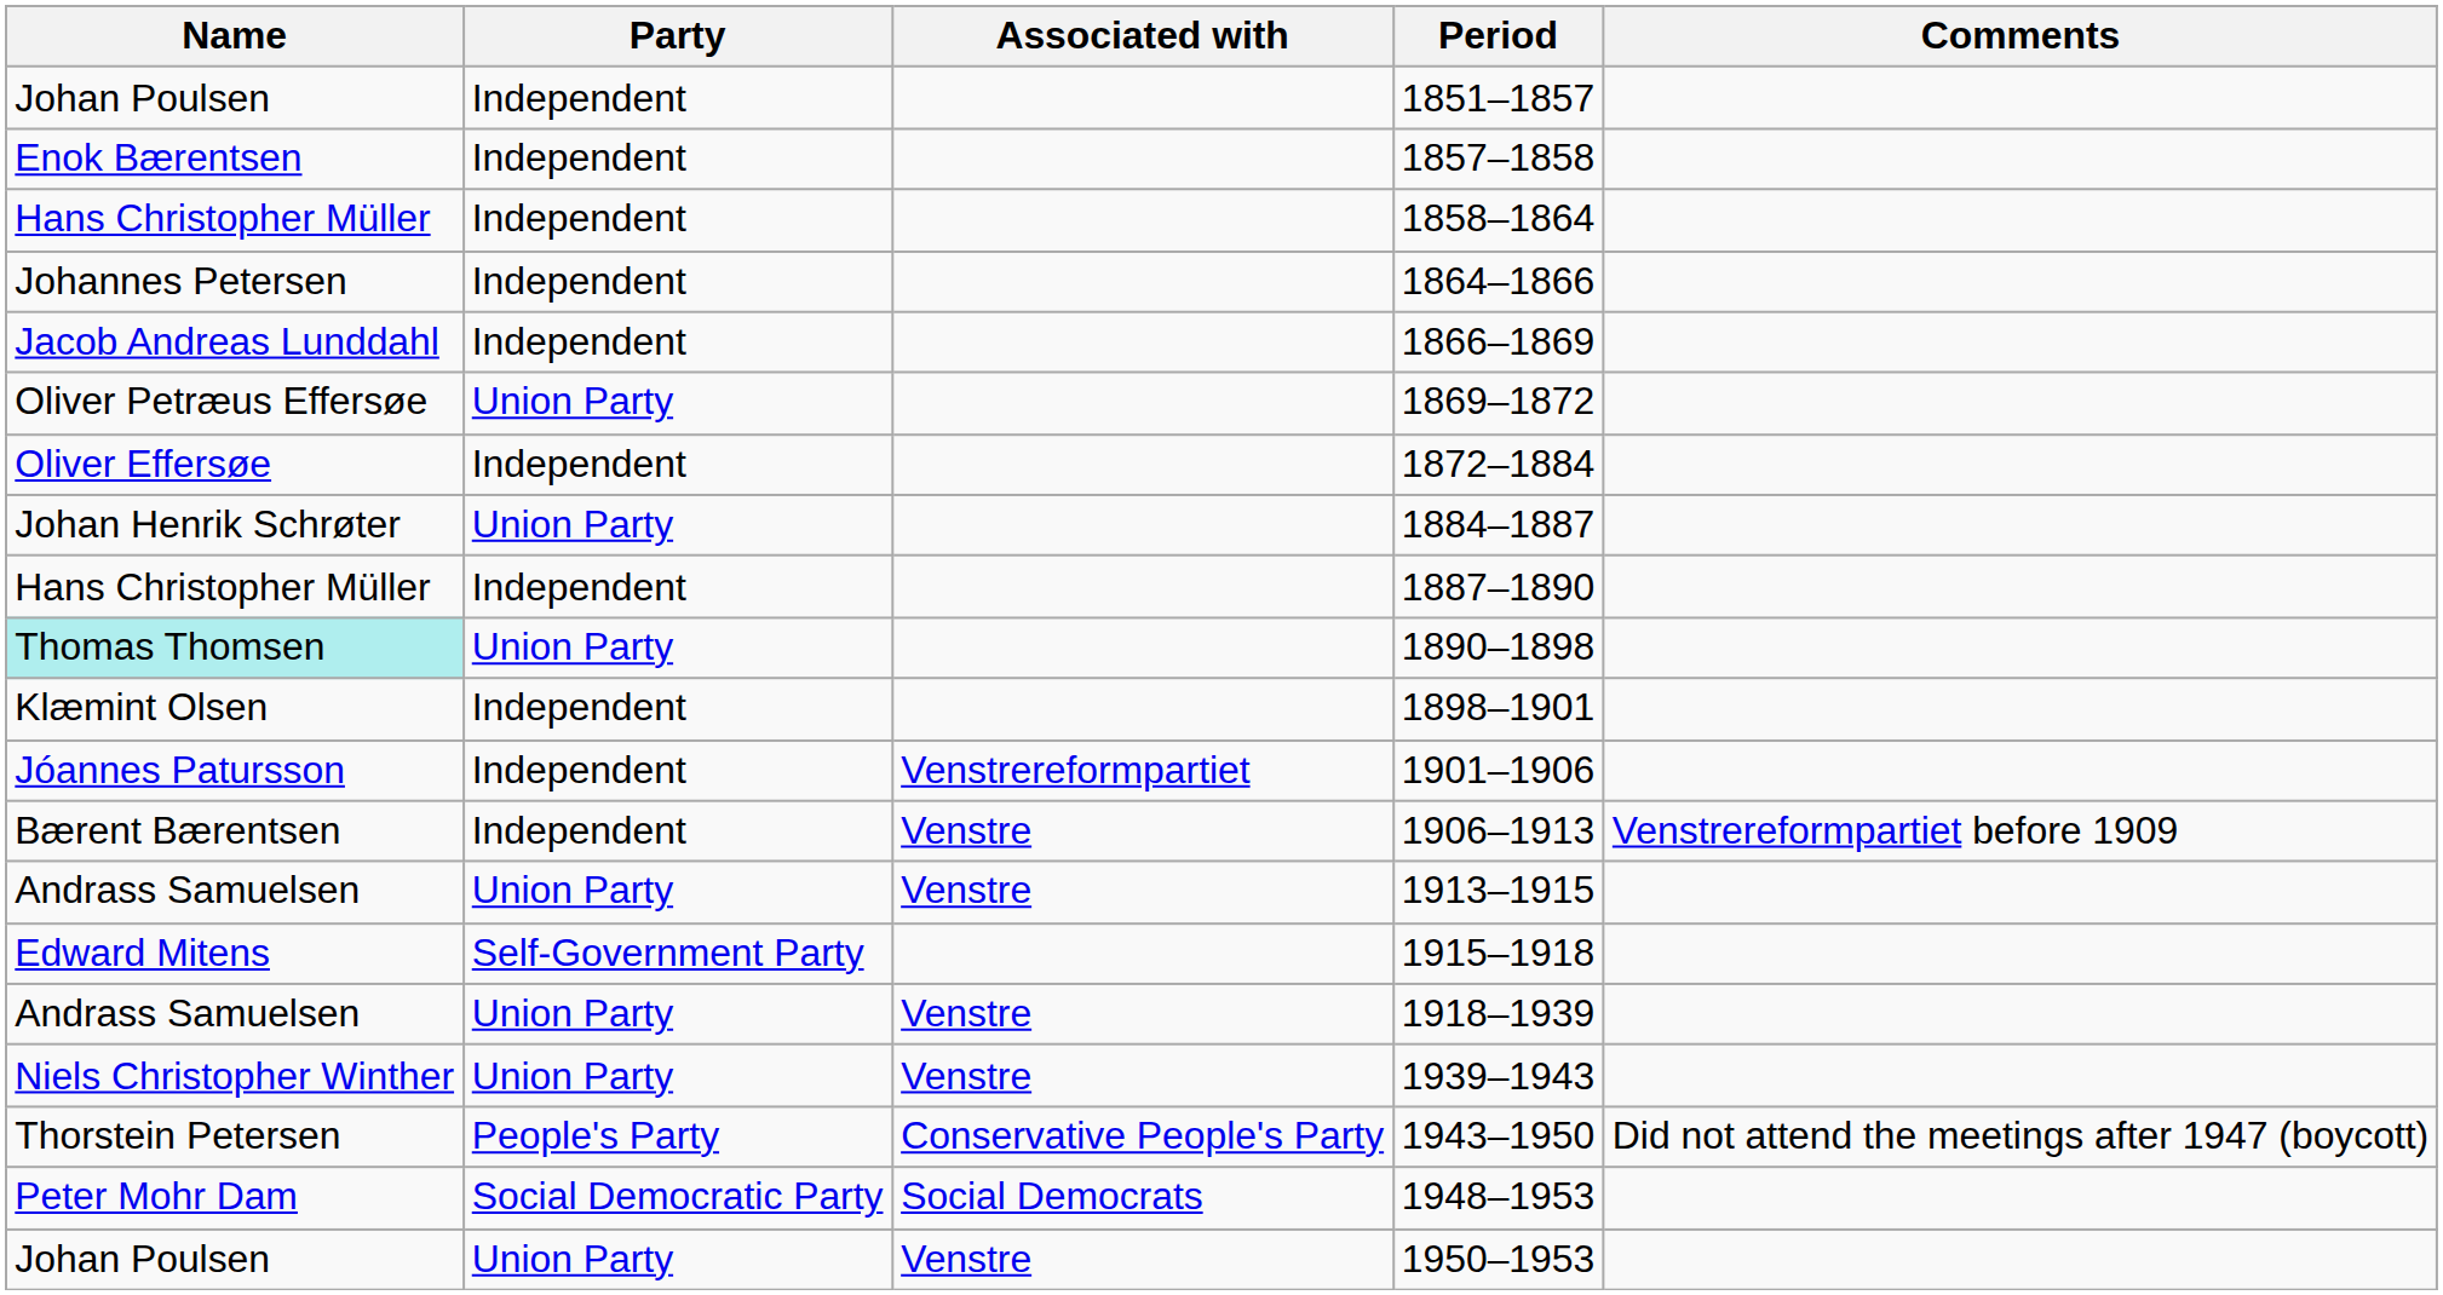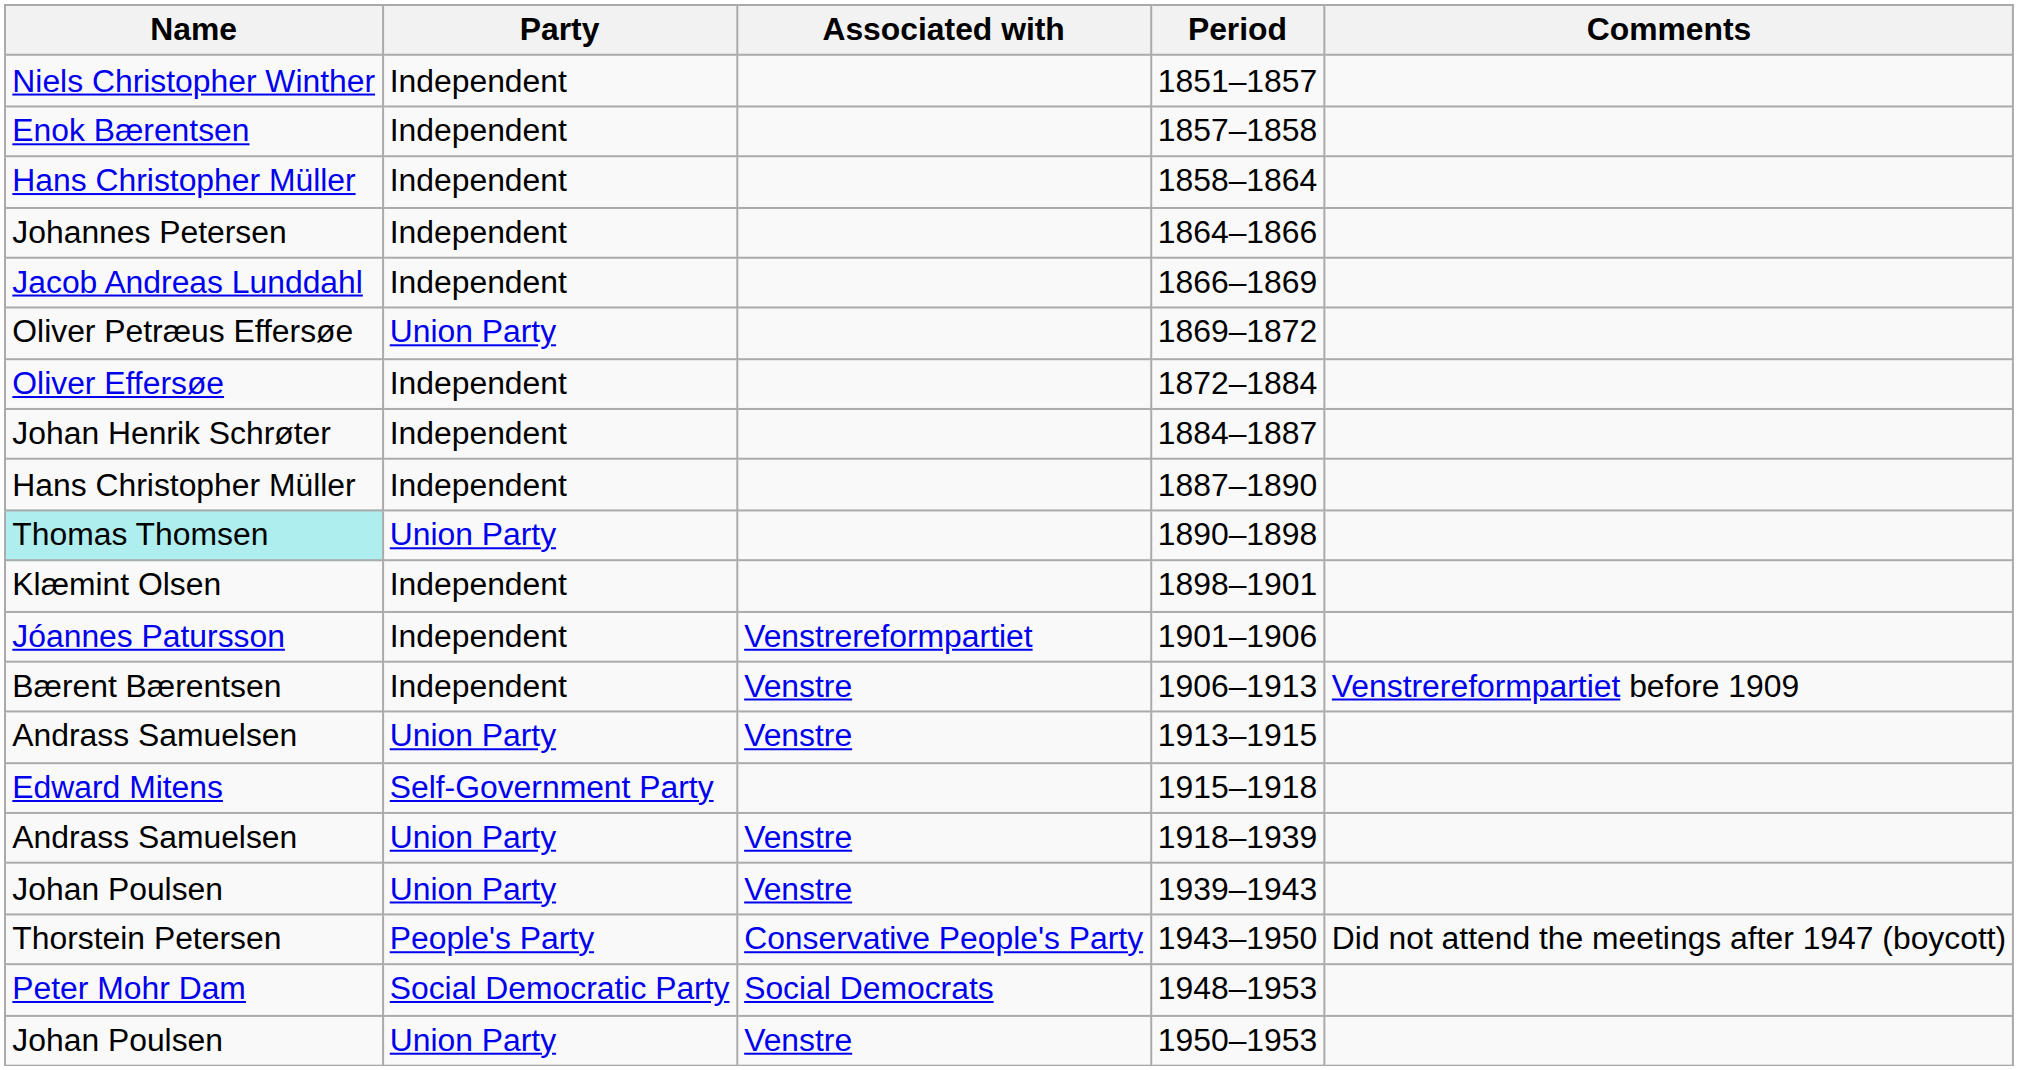1851–1857 | Name: Johan Poulsen -> Niels Christopher Winther
1884–1887 | Party: Union Party -> Independent
1939–1943 | Name: Niels Christopher Winther -> Johan Poulsen
